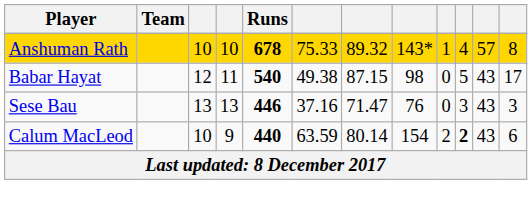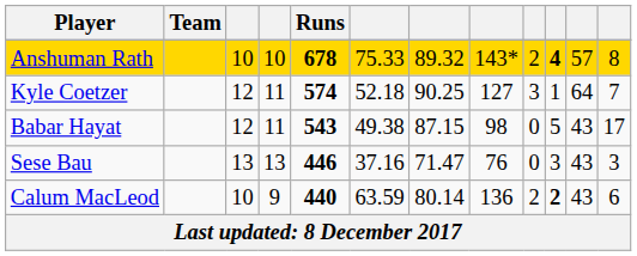Anshuman Rath | column 9: 1 -> 2
Anshuman Rath | column 10: normal -> bold
+ row: Kyle Coetzer | 12 | 11 | 574 | 52.18 | 90.25 | 127 | 3 | 1 | 64 | 7
Babar Hayat | Runs: 540 -> 543
Calum MacLeod | column 8: 154 -> 136
